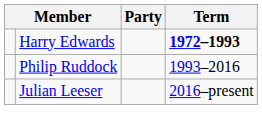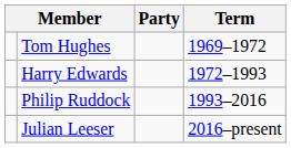+ row: Tom Hughes | 1969–1972
Harry Edwards | Term: bold -> normal
